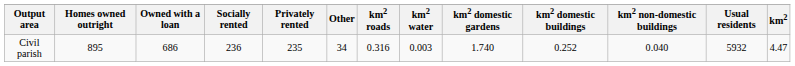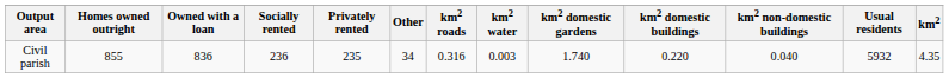Civil parish | Homes owned outright: 895 -> 855
Civil parish | Owned with a loan: 686 -> 836
Civil parish | km2 domestic buildings: 0.252 -> 0.220
Civil parish | km2: 4.47 -> 4.35
